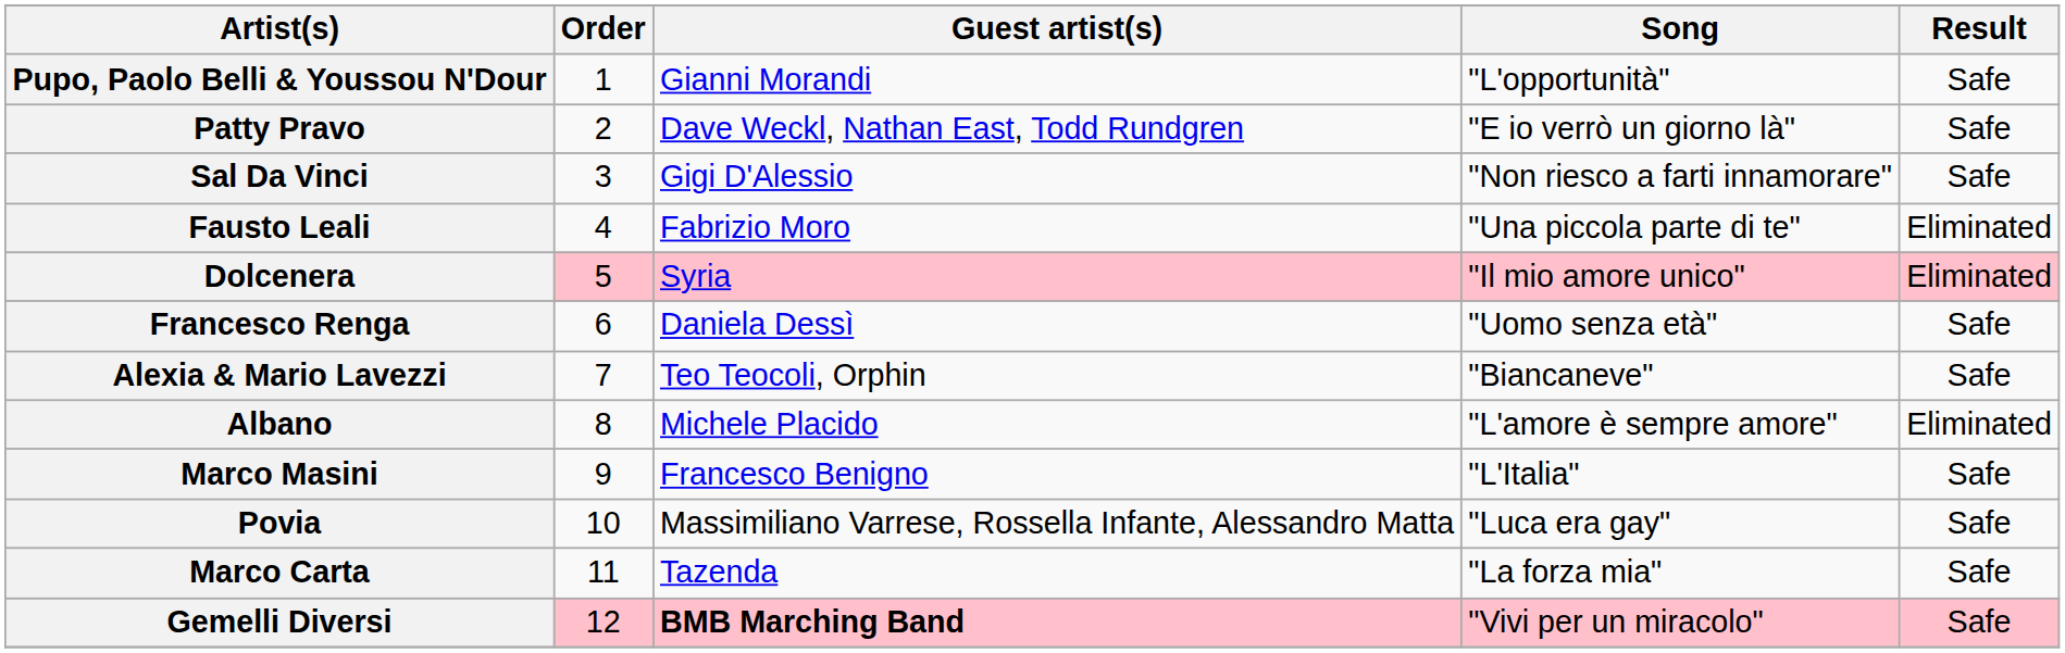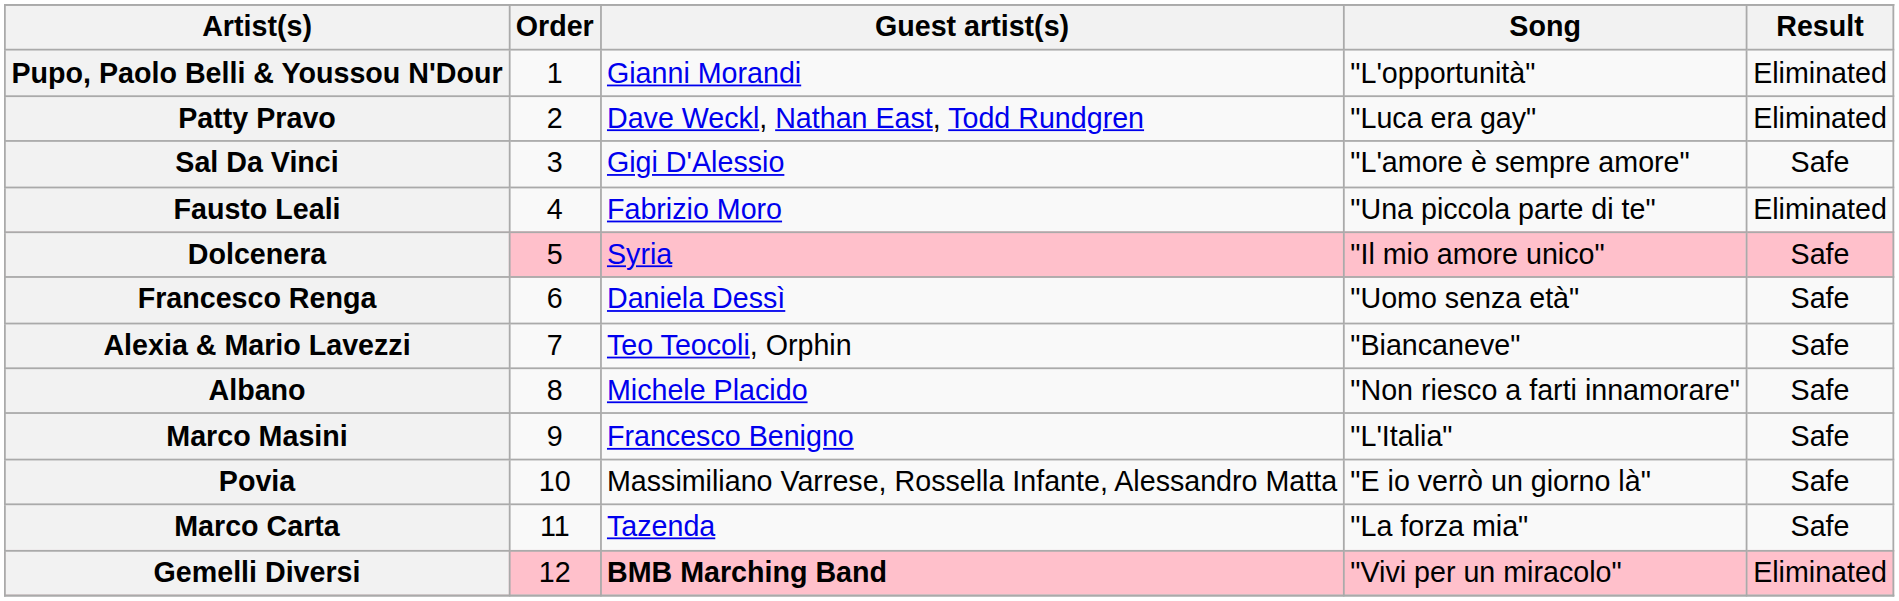Pupo, Paolo Belli & Youssou N'Dour | Result: Safe -> Eliminated
Patty Pravo | Song: "E io verrò un giorno là" -> "Luca era gay"
Patty Pravo | Result: Safe -> Eliminated
Sal Da Vinci | Song: "Non riesco a farti innamorare" -> "L'amore è sempre amore"
Dolcenera | Result: Eliminated -> Safe
Albano | Song: "L'amore è sempre amore" -> "Non riesco a farti innamorare"
Albano | Result: Eliminated -> Safe
Povia | Song: "Luca era gay" -> "E io verrò un giorno là"
Gemelli Diversi | Result: Safe -> Eliminated
